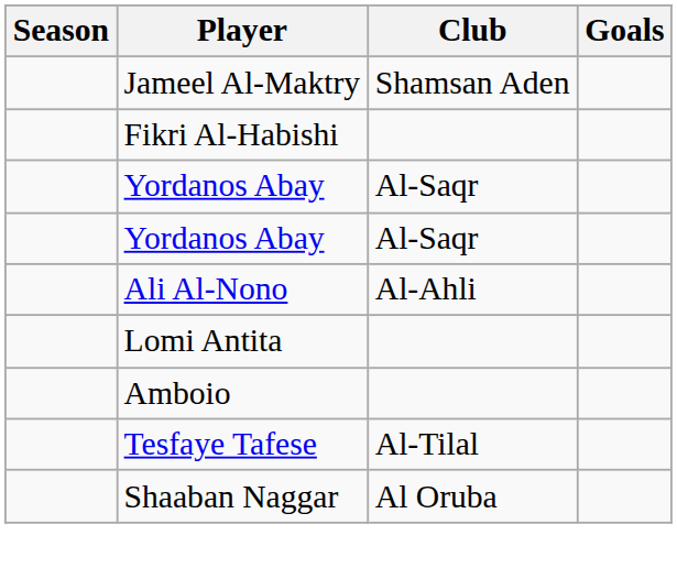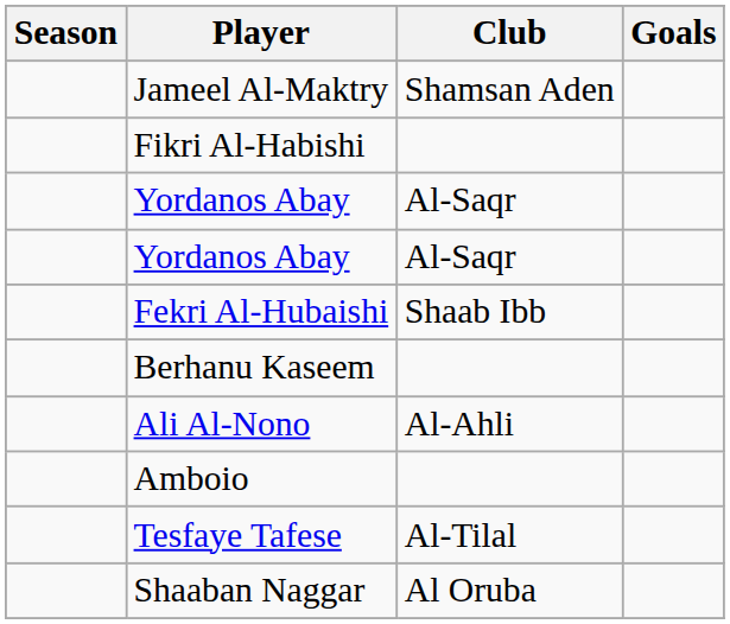+ row: Fekri Al-Hubaishi | Shaab Ibb
+ row: Berhanu Kaseem
- row: Lomi Antita
